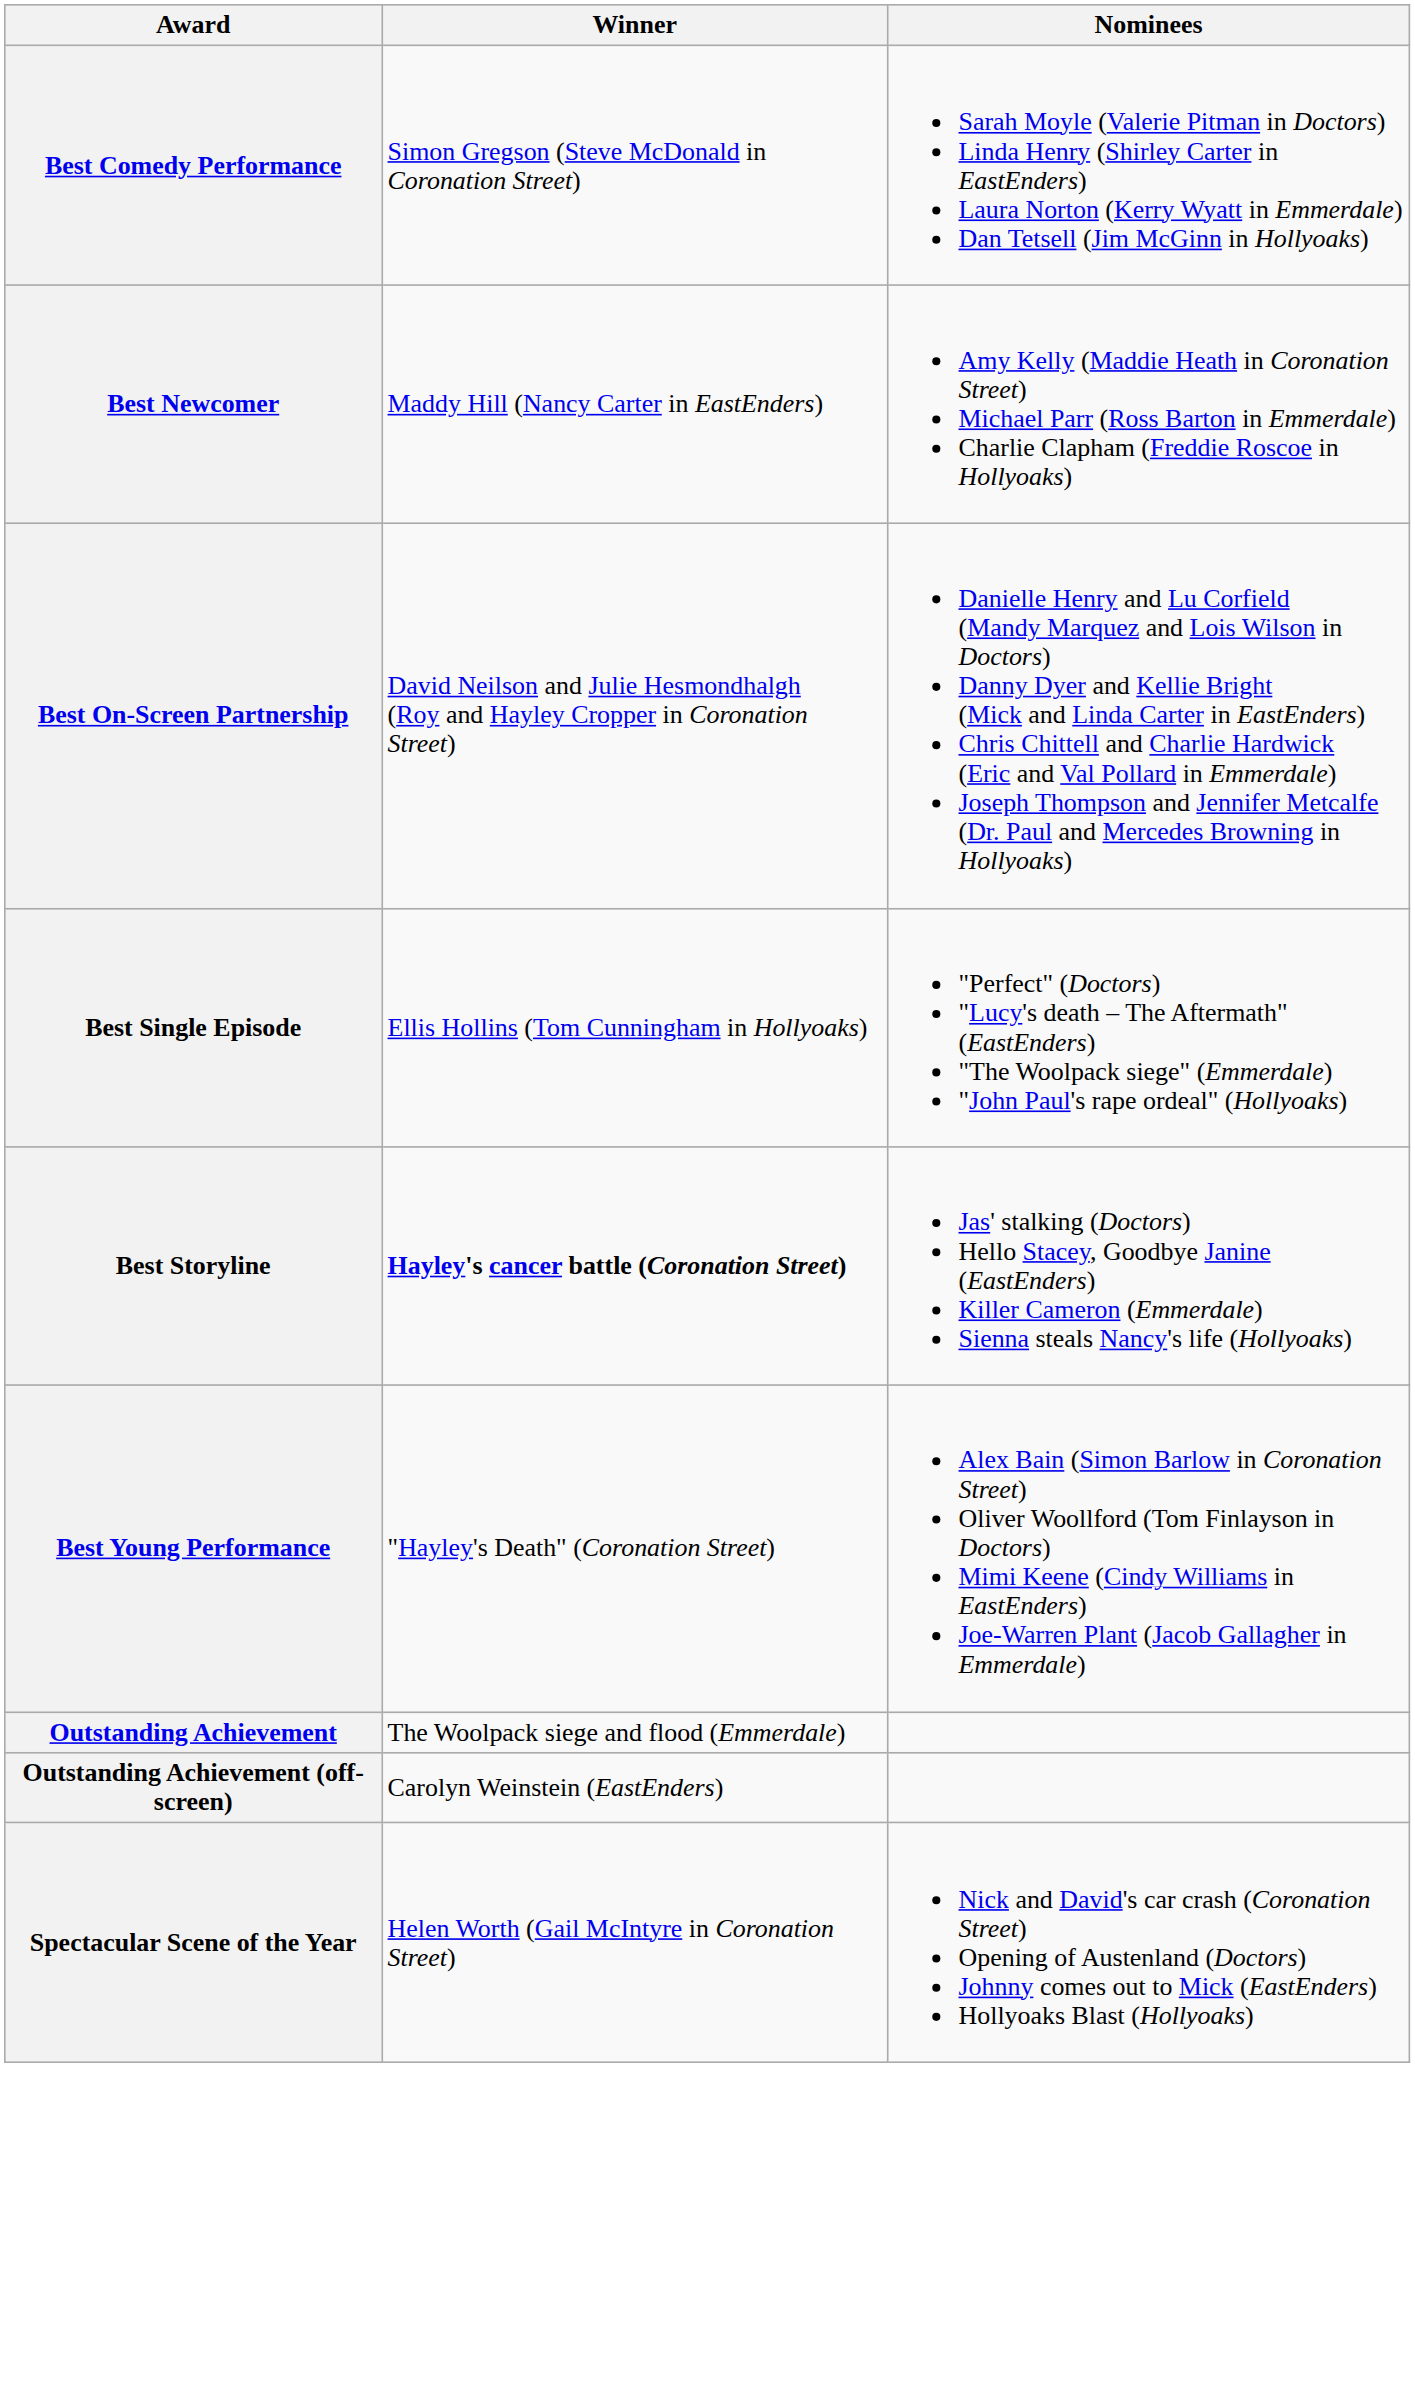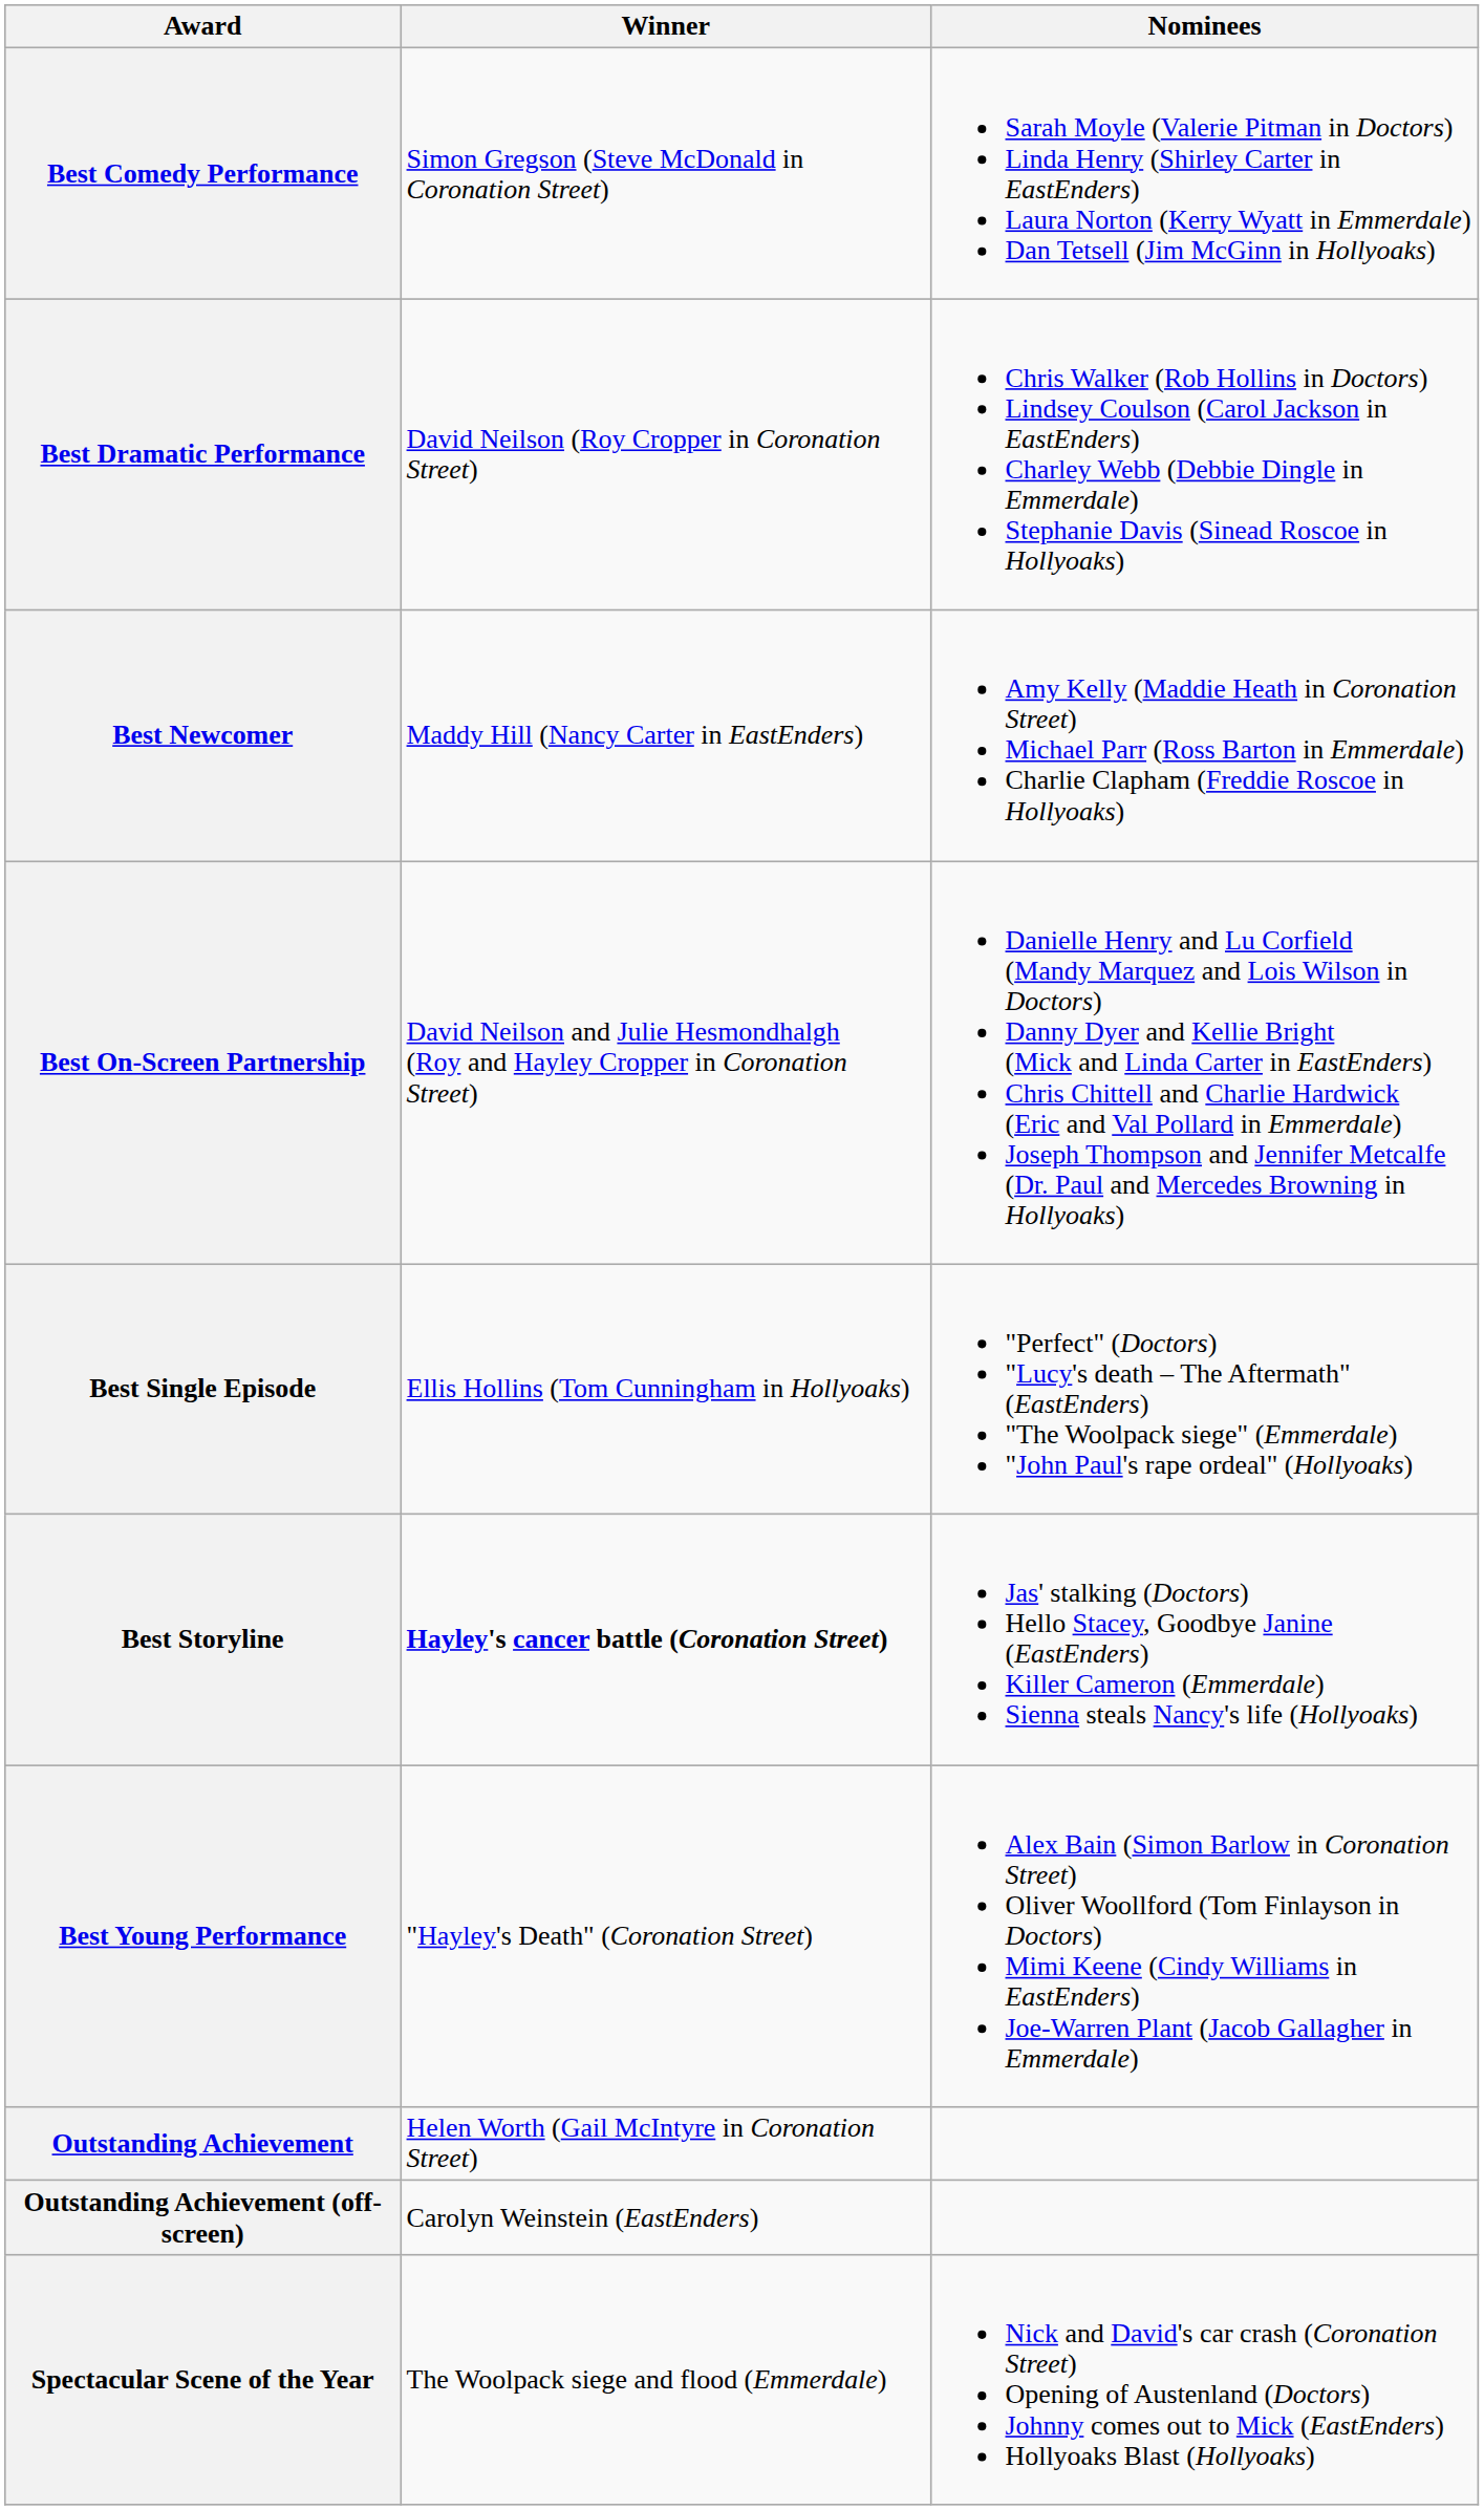+ row: Best Dramatic Performance | David Neilson (Roy Cropper in Coronation Street) | Chris Walker (Rob Hollins in Doctors) Lindsey Coulson (Carol Jackson in EastEnders) Charley Webb (Debbie Dingle in Emmerdale) Stephanie Davis (Sinead Roscoe in Hollyoaks)
Outstanding Achievement | Winner: The Woolpack siege and flood (Emmerdale) -> Helen Worth (Gail McIntyre in Coronation Street)
Spectacular Scene of the Year | Winner: Helen Worth (Gail McIntyre in Coronation Street) -> The Woolpack siege and flood (Emmerdale)
